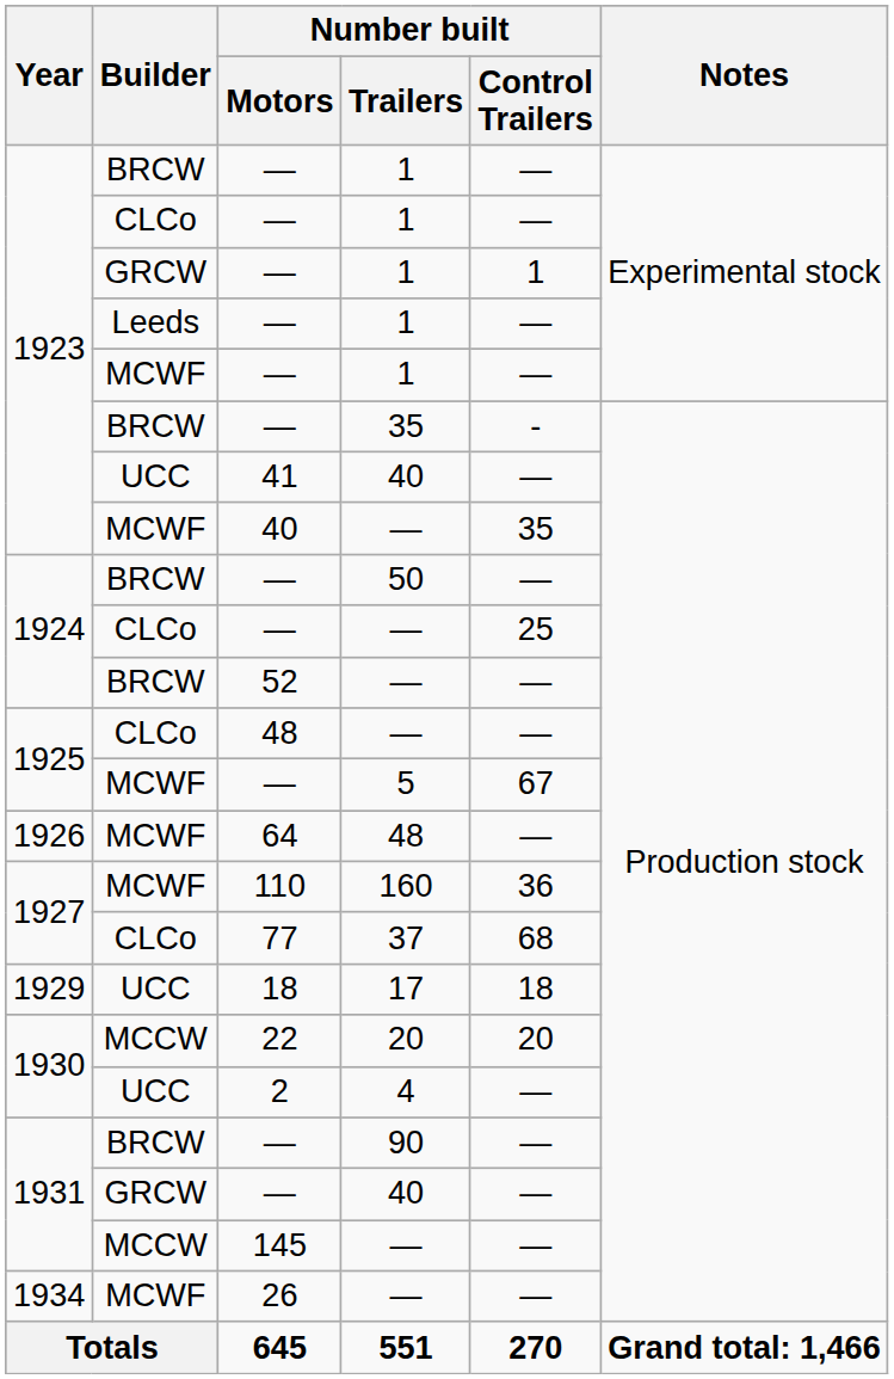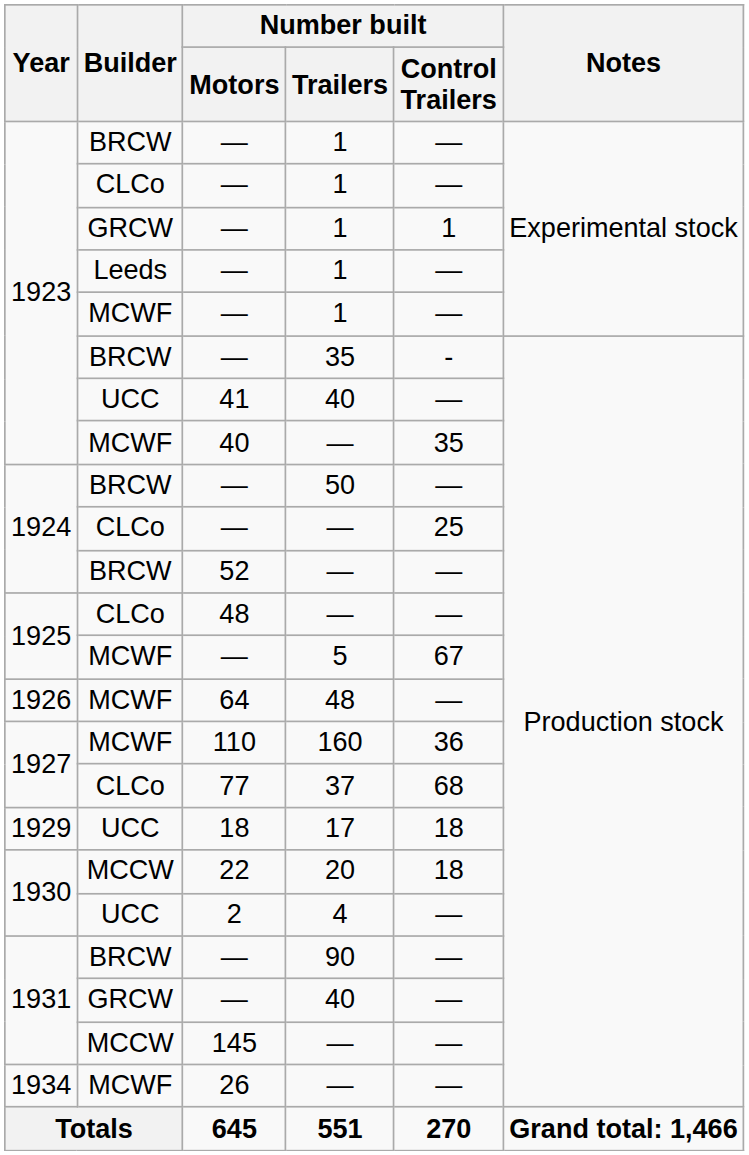22 | Number built / Control Trailers: 20 -> 18
